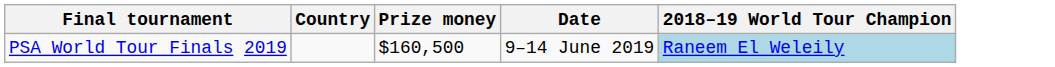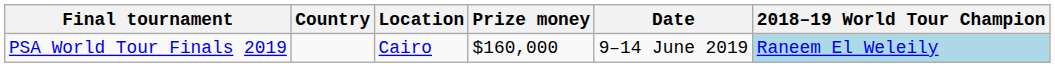+ column: Location | Cairo
PSA World Tour Finals 2019 | Prize money: $160,500 -> $160,000
